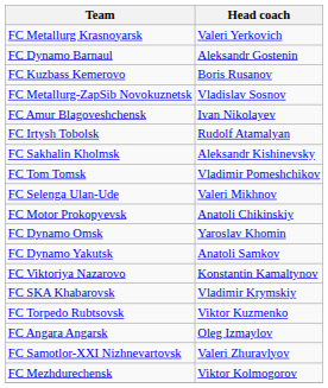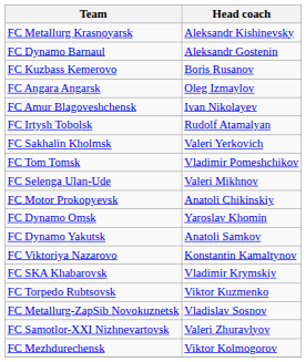FC Metallurg Krasnoyarsk | Head coach: Valeri Yerkovich -> Aleksandr Kishinevsky
rows swapped: FC Metallurg-ZapSib Novokuznetsk <-> FC Angara Angarsk
FC Sakhalin Kholmsk | Head coach: Aleksandr Kishinevsky -> Valeri Yerkovich
